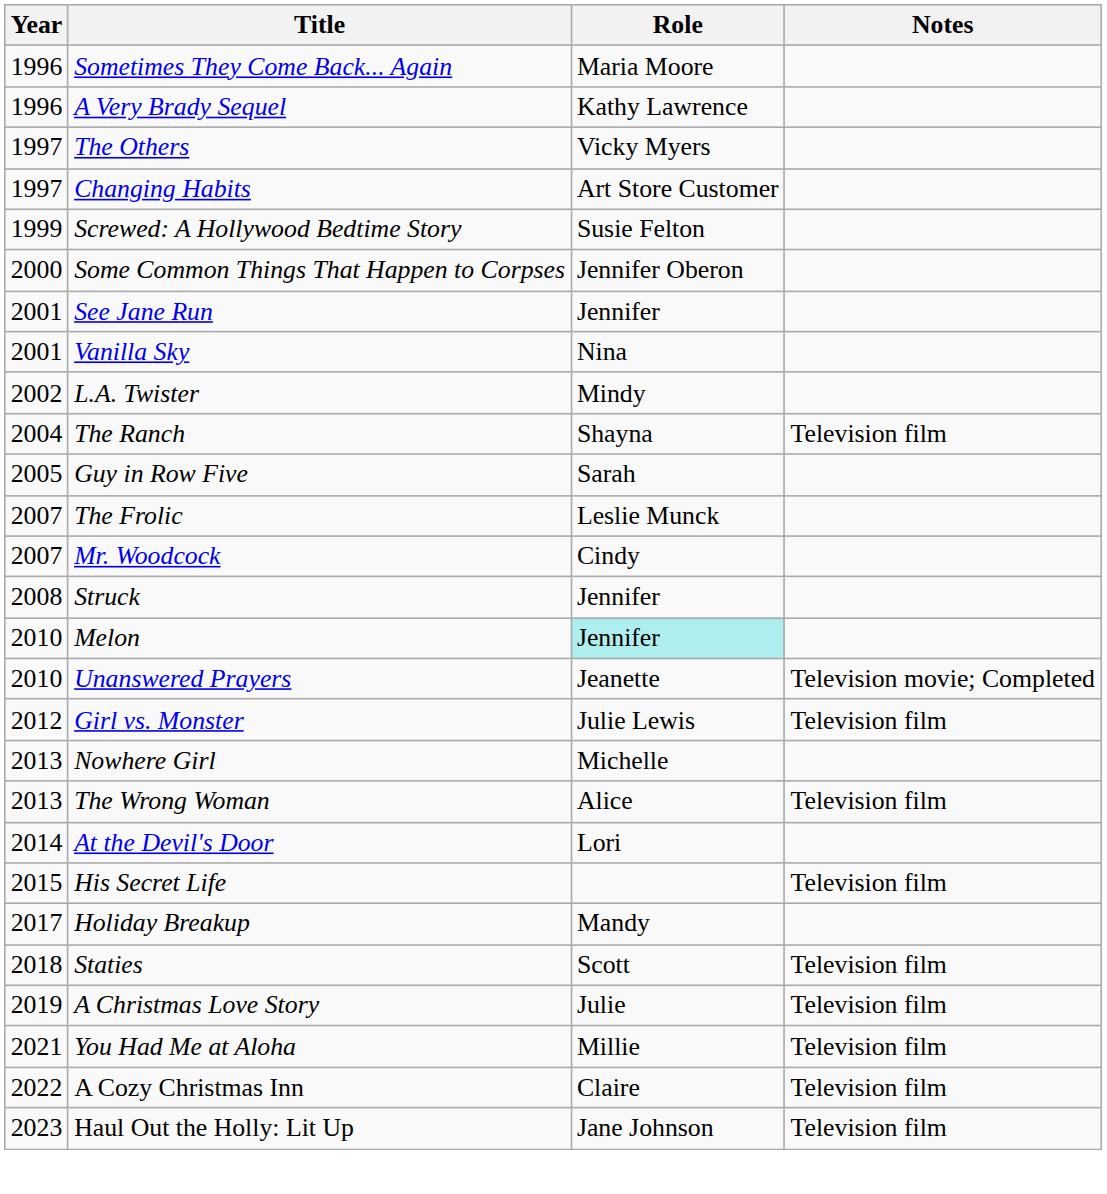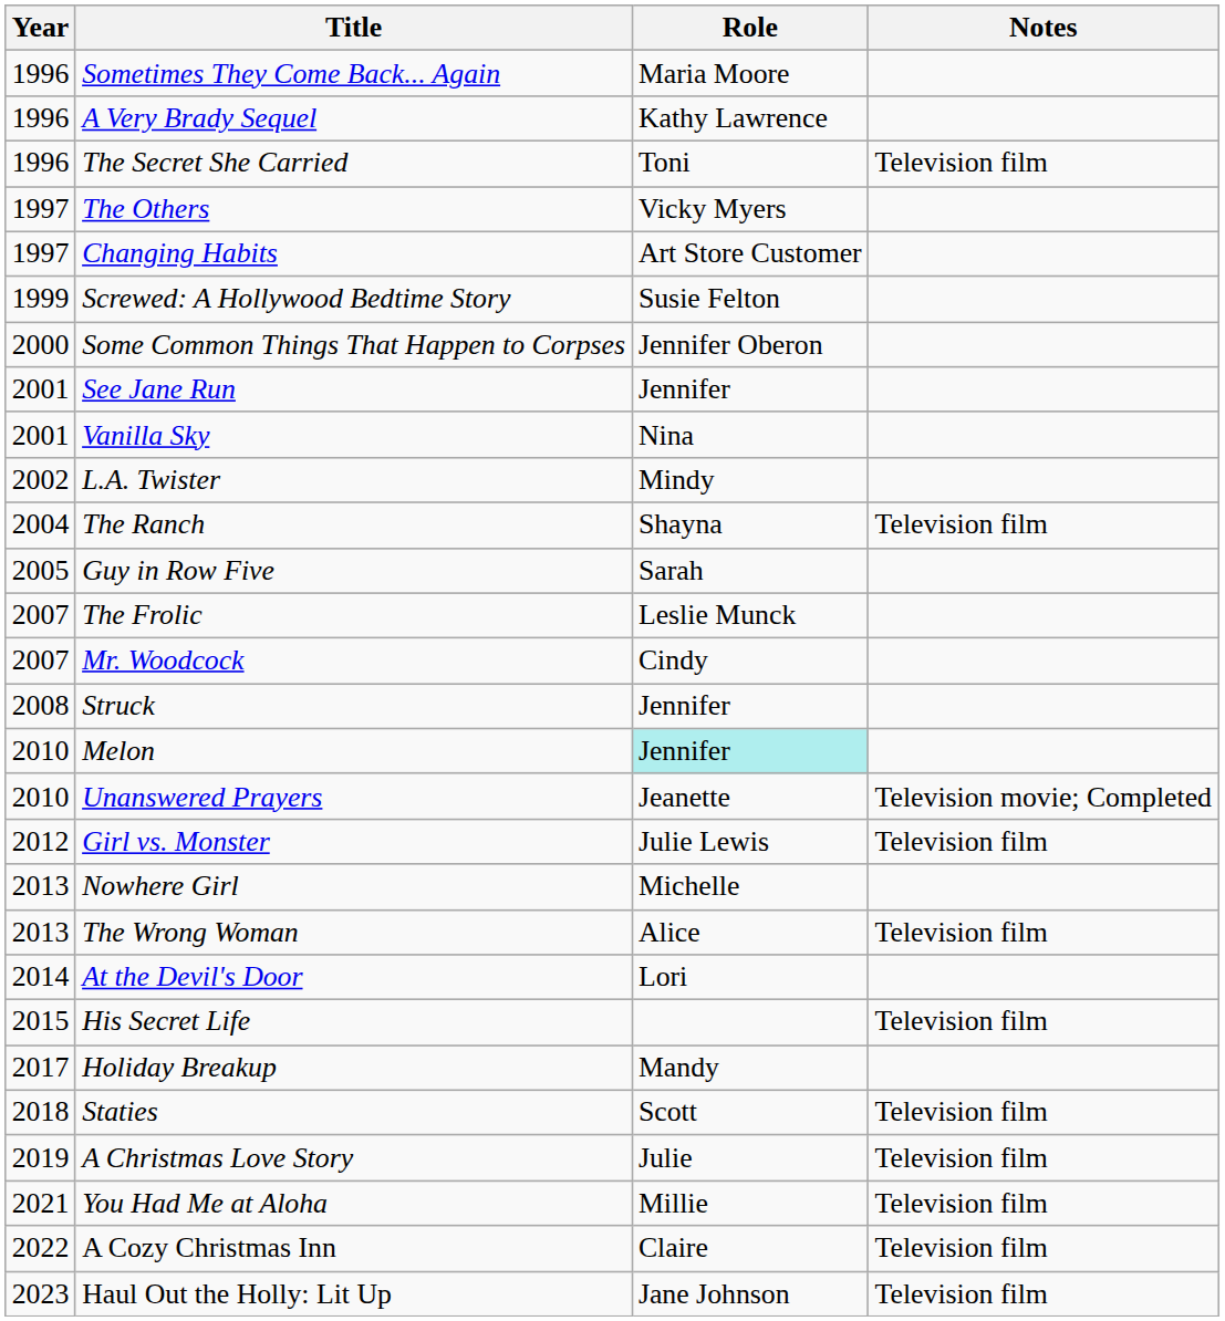+ row: 1996 | The Secret She Carried | Toni | Television film
